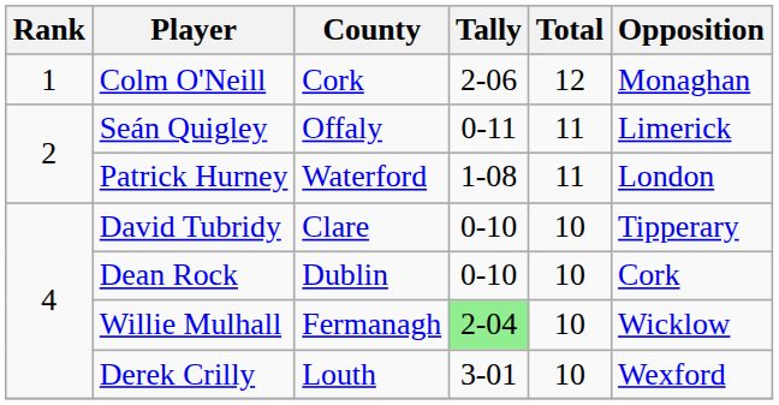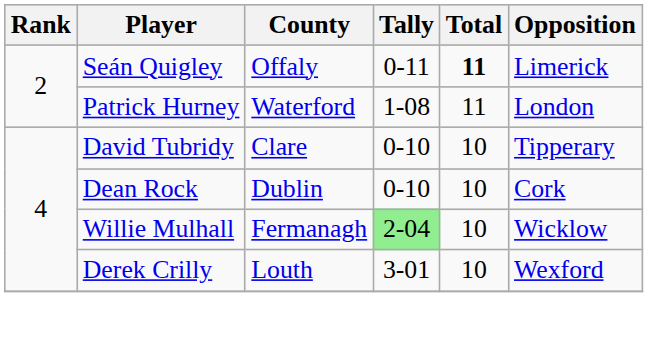- row: 1 | Colm O'Neill | Cork | 2-06 | 12 | Monaghan
Seán Quigley | Total: normal -> bold
